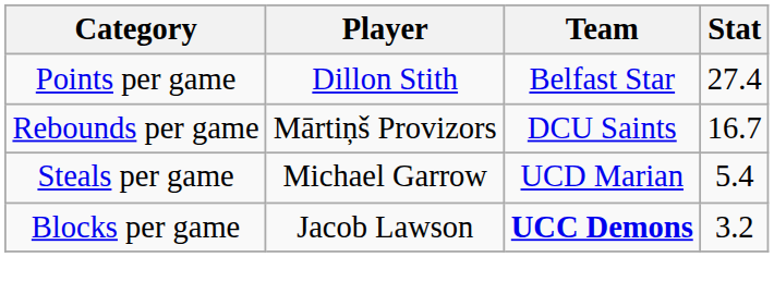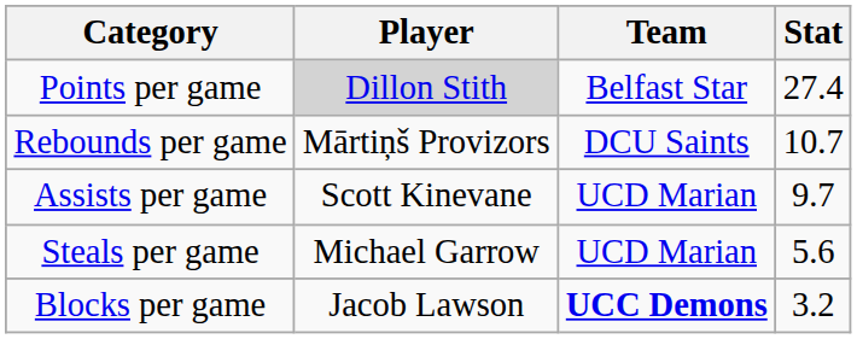Points per game | Player: no background -> lightgrey background
Rebounds per game | Stat: 16.7 -> 10.7
+ row: Assists per game | Scott Kinevane | UCD Marian | 9.7
Steals per game | Stat: 5.4 -> 5.6
